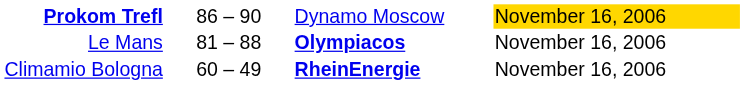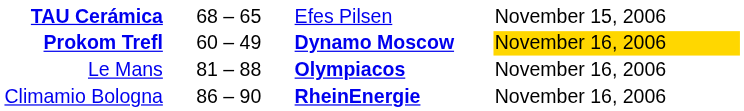+ row: TAU Cerámica | 68 – 65 | Efes Pilsen | November 15, 2006
Prokom Trefl | column 2: 86 – 90 -> 60 – 49
Prokom Trefl | column 3: normal -> bold
Climamio Bologna | column 2: 60 – 49 -> 86 – 90
